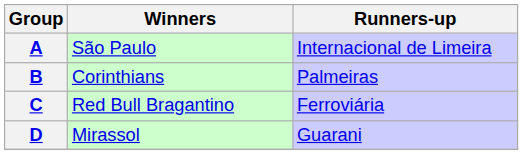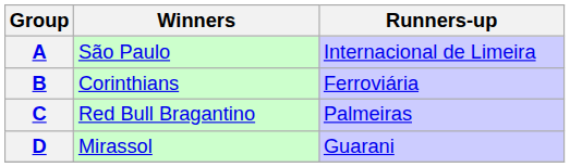B | Runners-up: Palmeiras -> Ferroviária
C | Runners-up: Ferroviária -> Palmeiras
